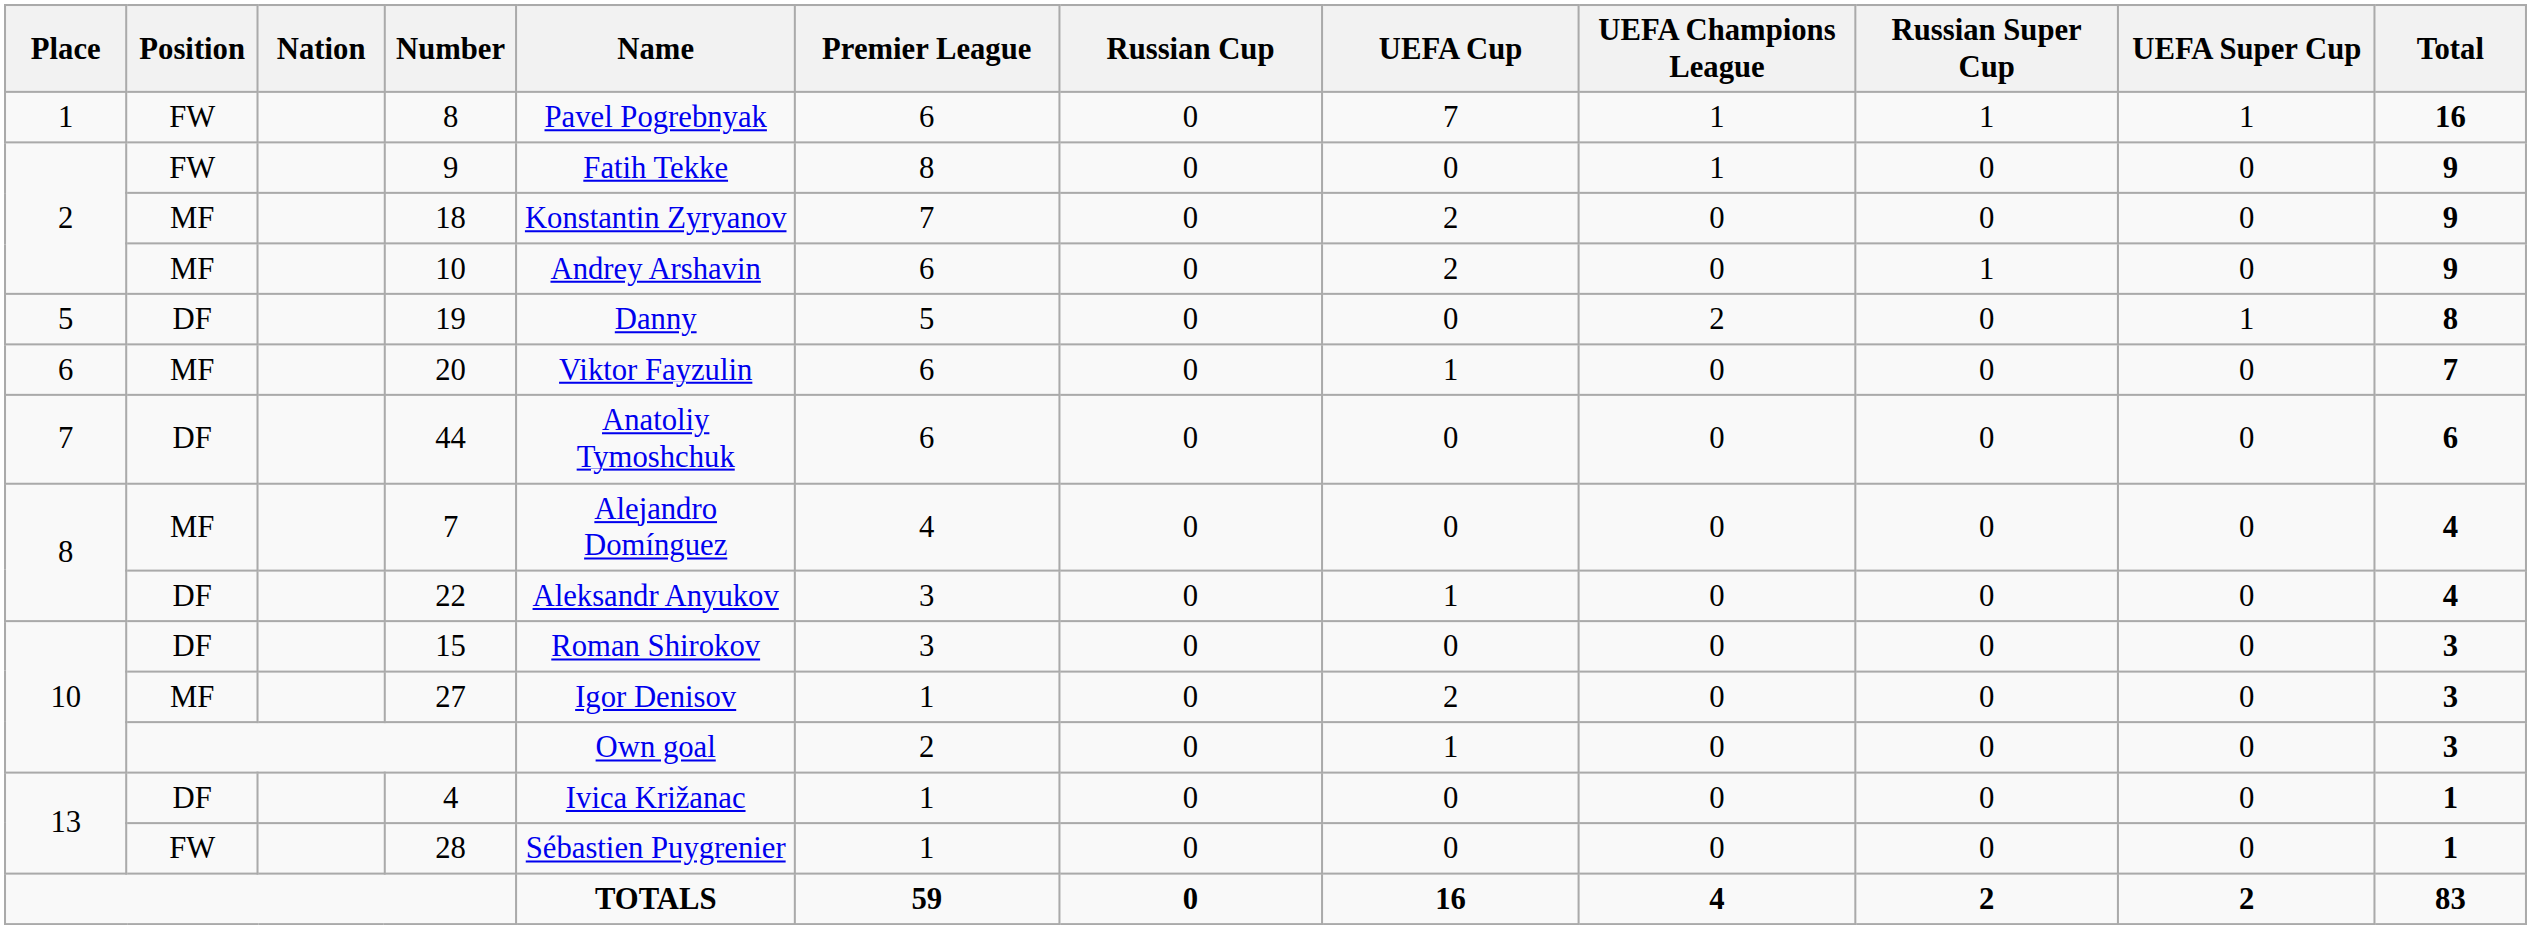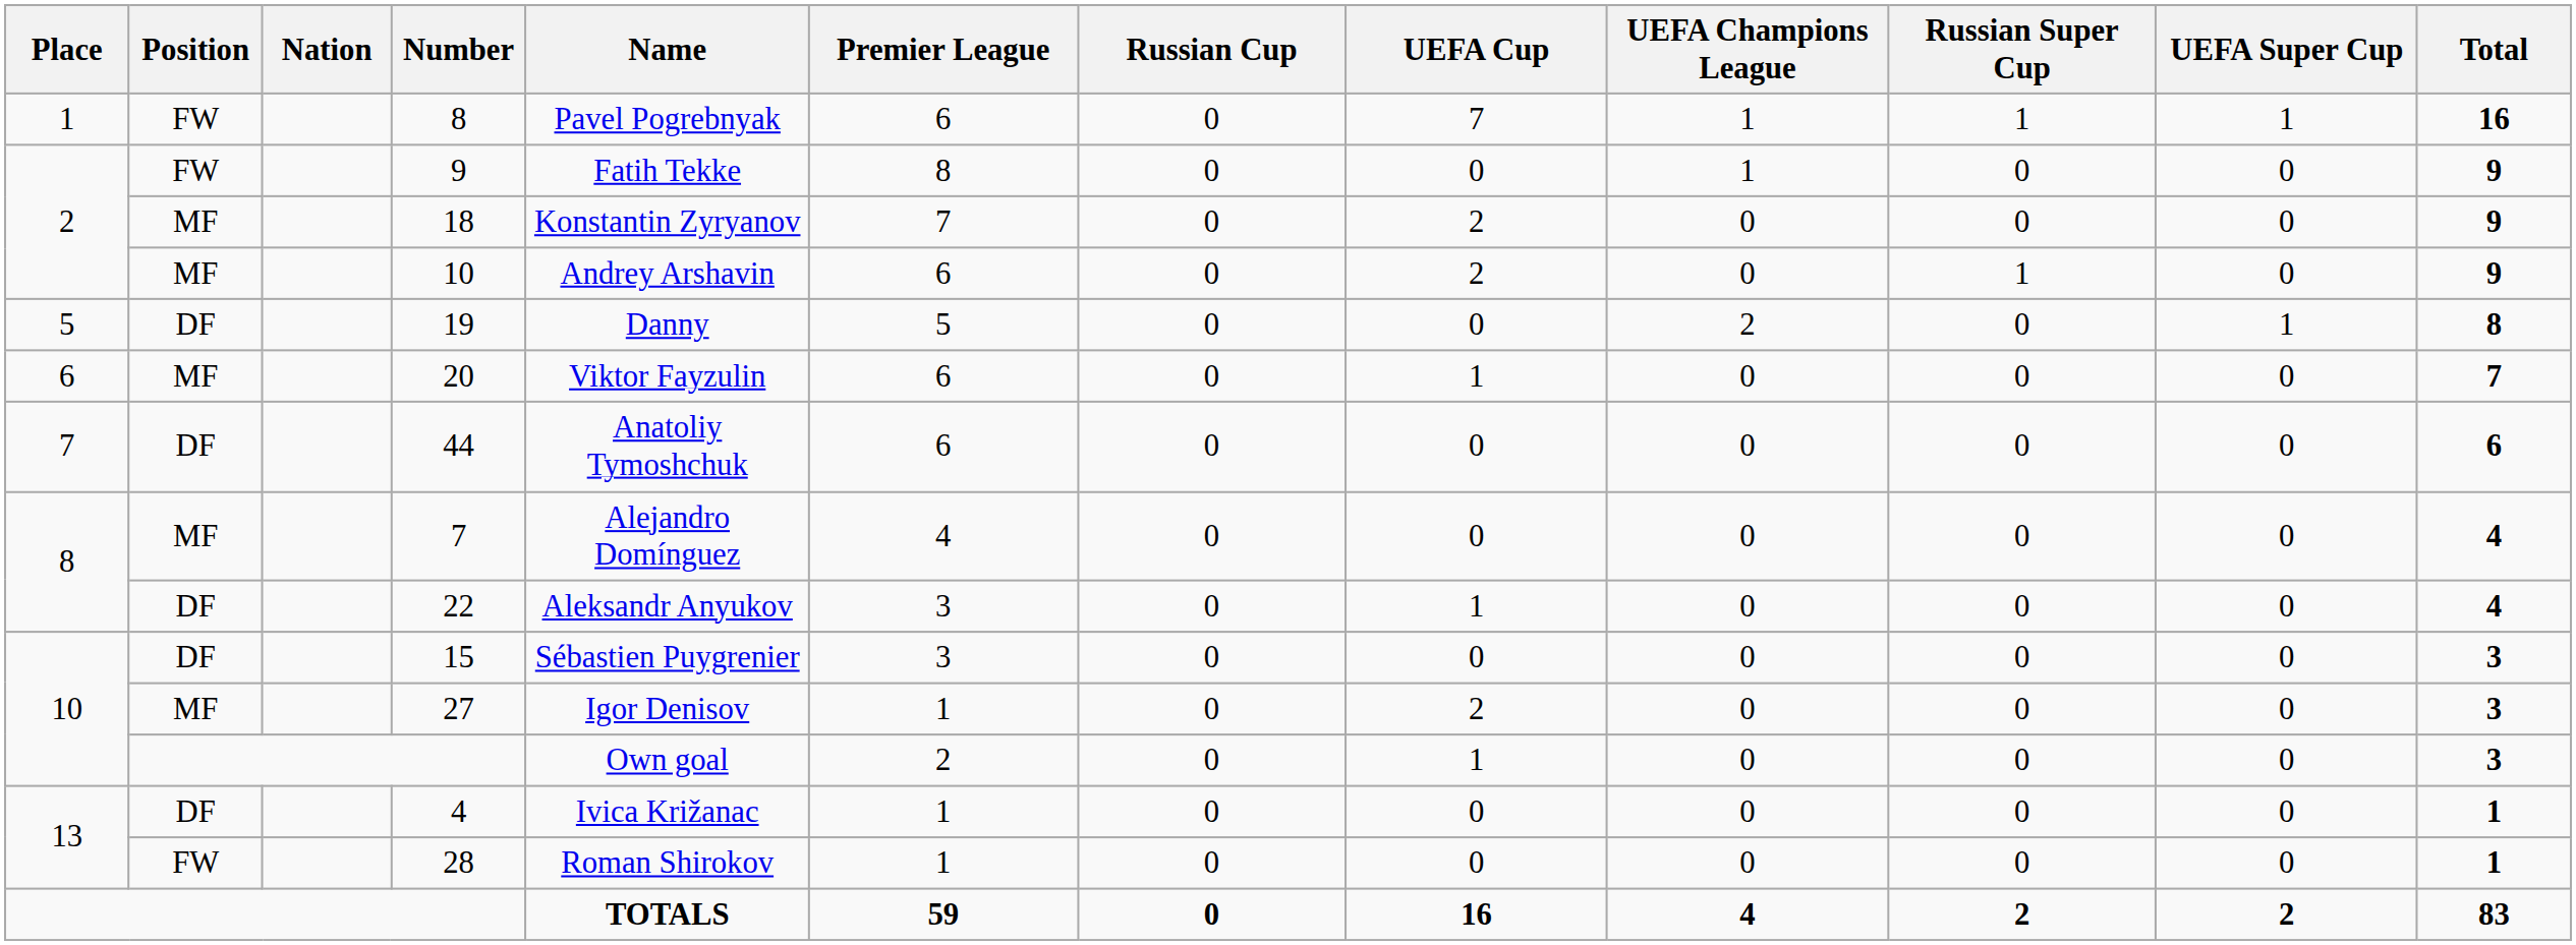15 | Name: Roman Shirokov -> Sébastien Puygrenier
28 | Name: Sébastien Puygrenier -> Roman Shirokov
